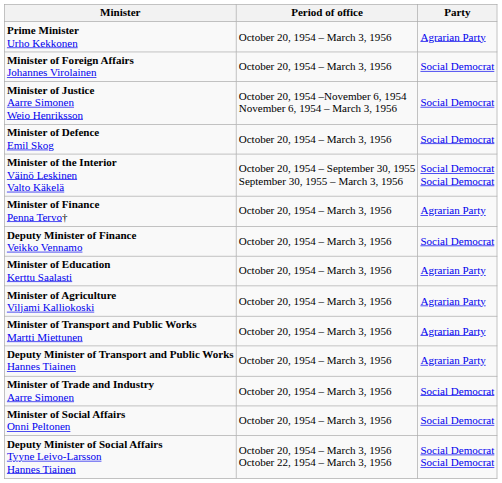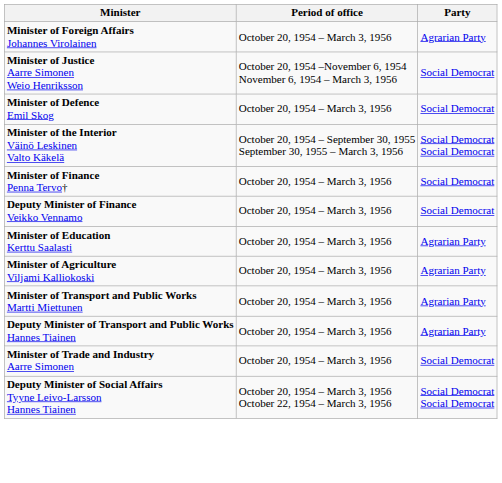- row: Prime Minister Urho Kekkonen | October 20, 1954 – March 3, 1956 | Agrarian Party
Minister of Foreign Affairs Johannes Virolainen | Party: Social Democrat -> Agrarian Party
Minister of Finance Penna Tervo† | Party: Agrarian Party -> Social Democrat
- row: Minister of Social Affairs Onni Peltonen | October 20, 1954 – March 3, 1956 | Social Democrat
